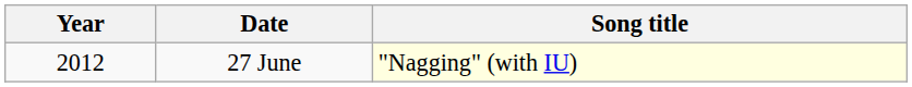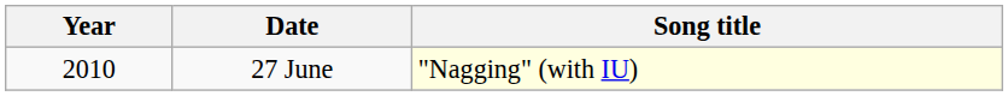27 June | Year: 2012 -> 2010
